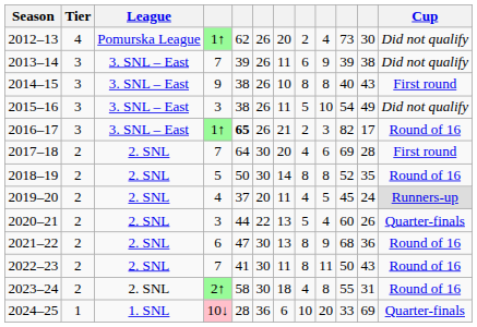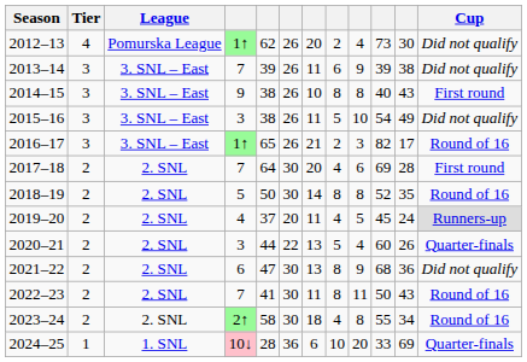2016–17 | column 5: bold -> normal
2021–22 | Cup: Round of 16 -> Did not qualify
2023–24 | column 11: 31 -> 34
